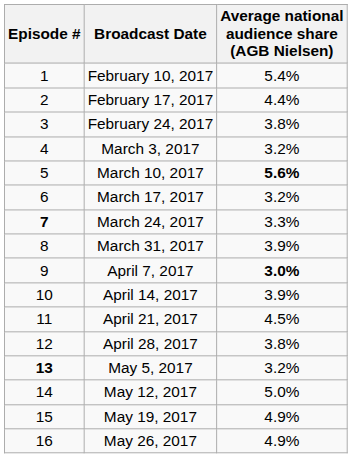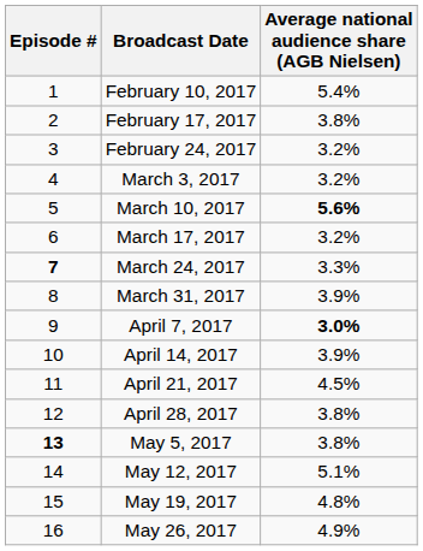February 17, 2017 | Average national audience share (AGB Nielsen): 4.4% -> 3.8%
February 24, 2017 | Average national audience share (AGB Nielsen): 3.8% -> 3.2%
May 5, 2017 | Average national audience share (AGB Nielsen): 3.2% -> 3.8%
May 12, 2017 | Average national audience share (AGB Nielsen): 5.0% -> 5.1%
May 19, 2017 | Average national audience share (AGB Nielsen): 4.9% -> 4.8%
